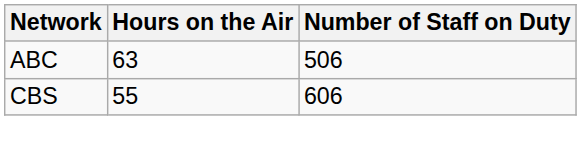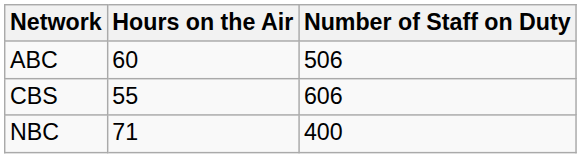ABC | Hours on the Air: 63 -> 60
+ row: NBC | 71 | 400
